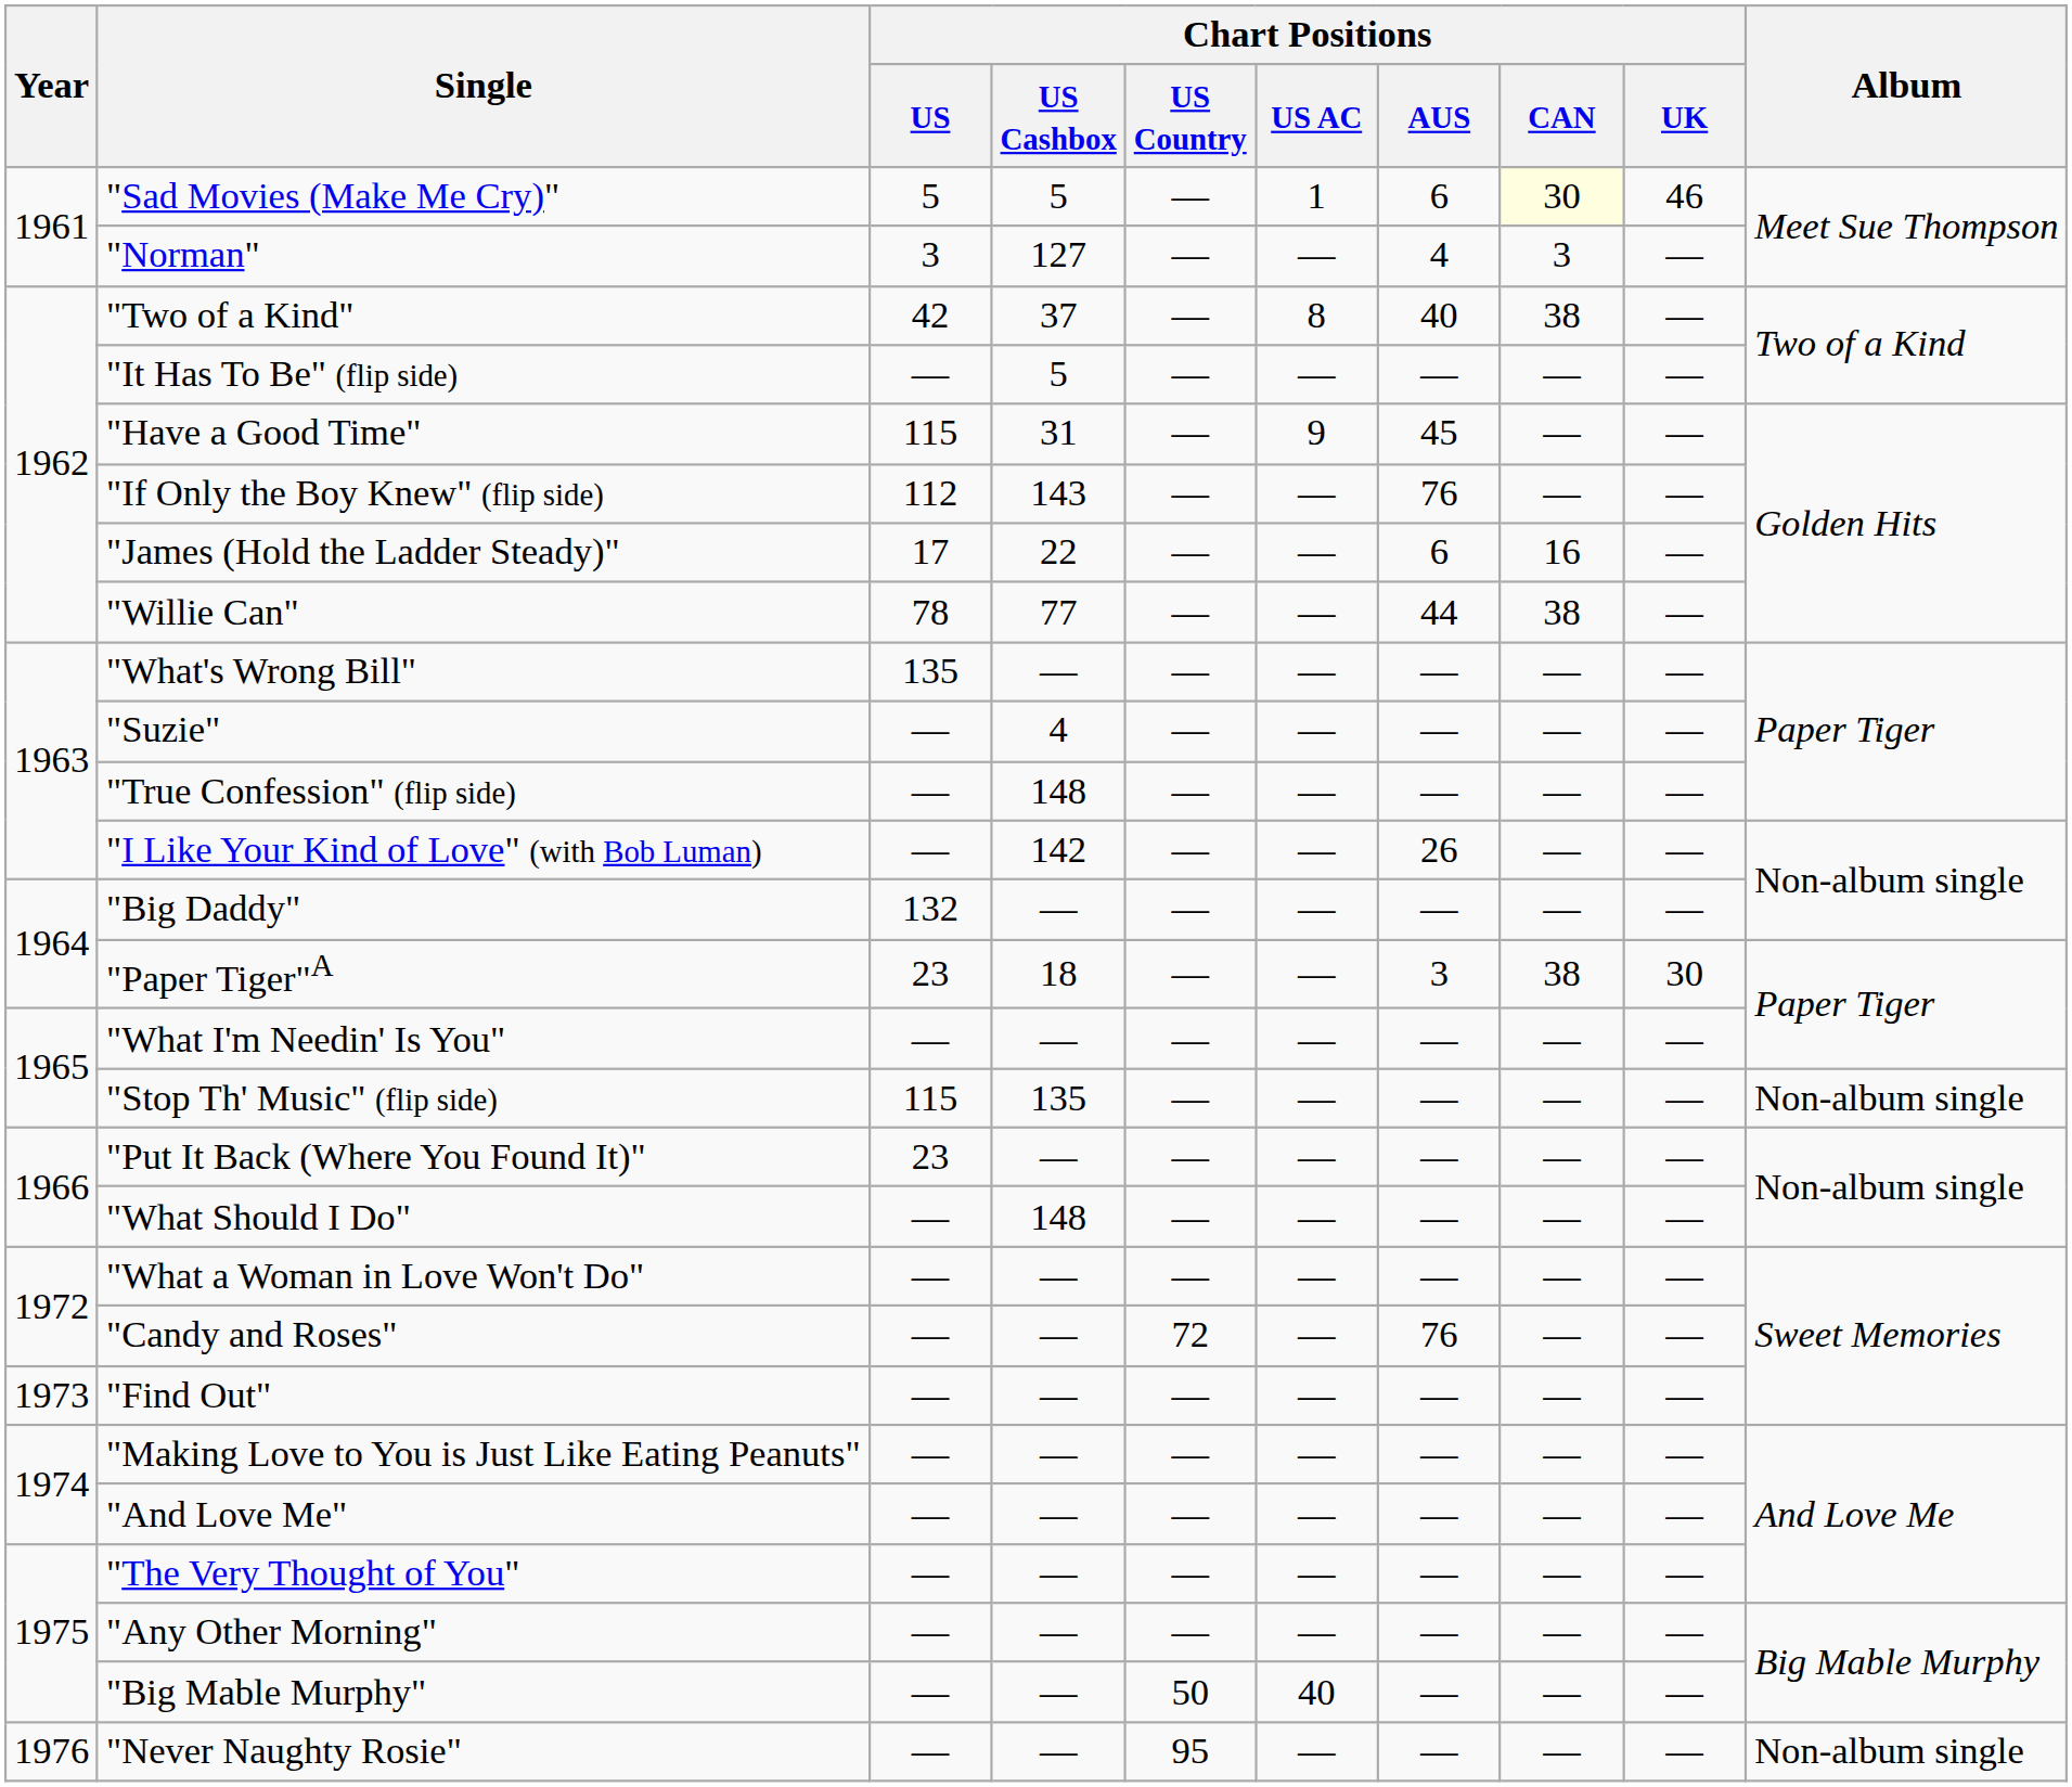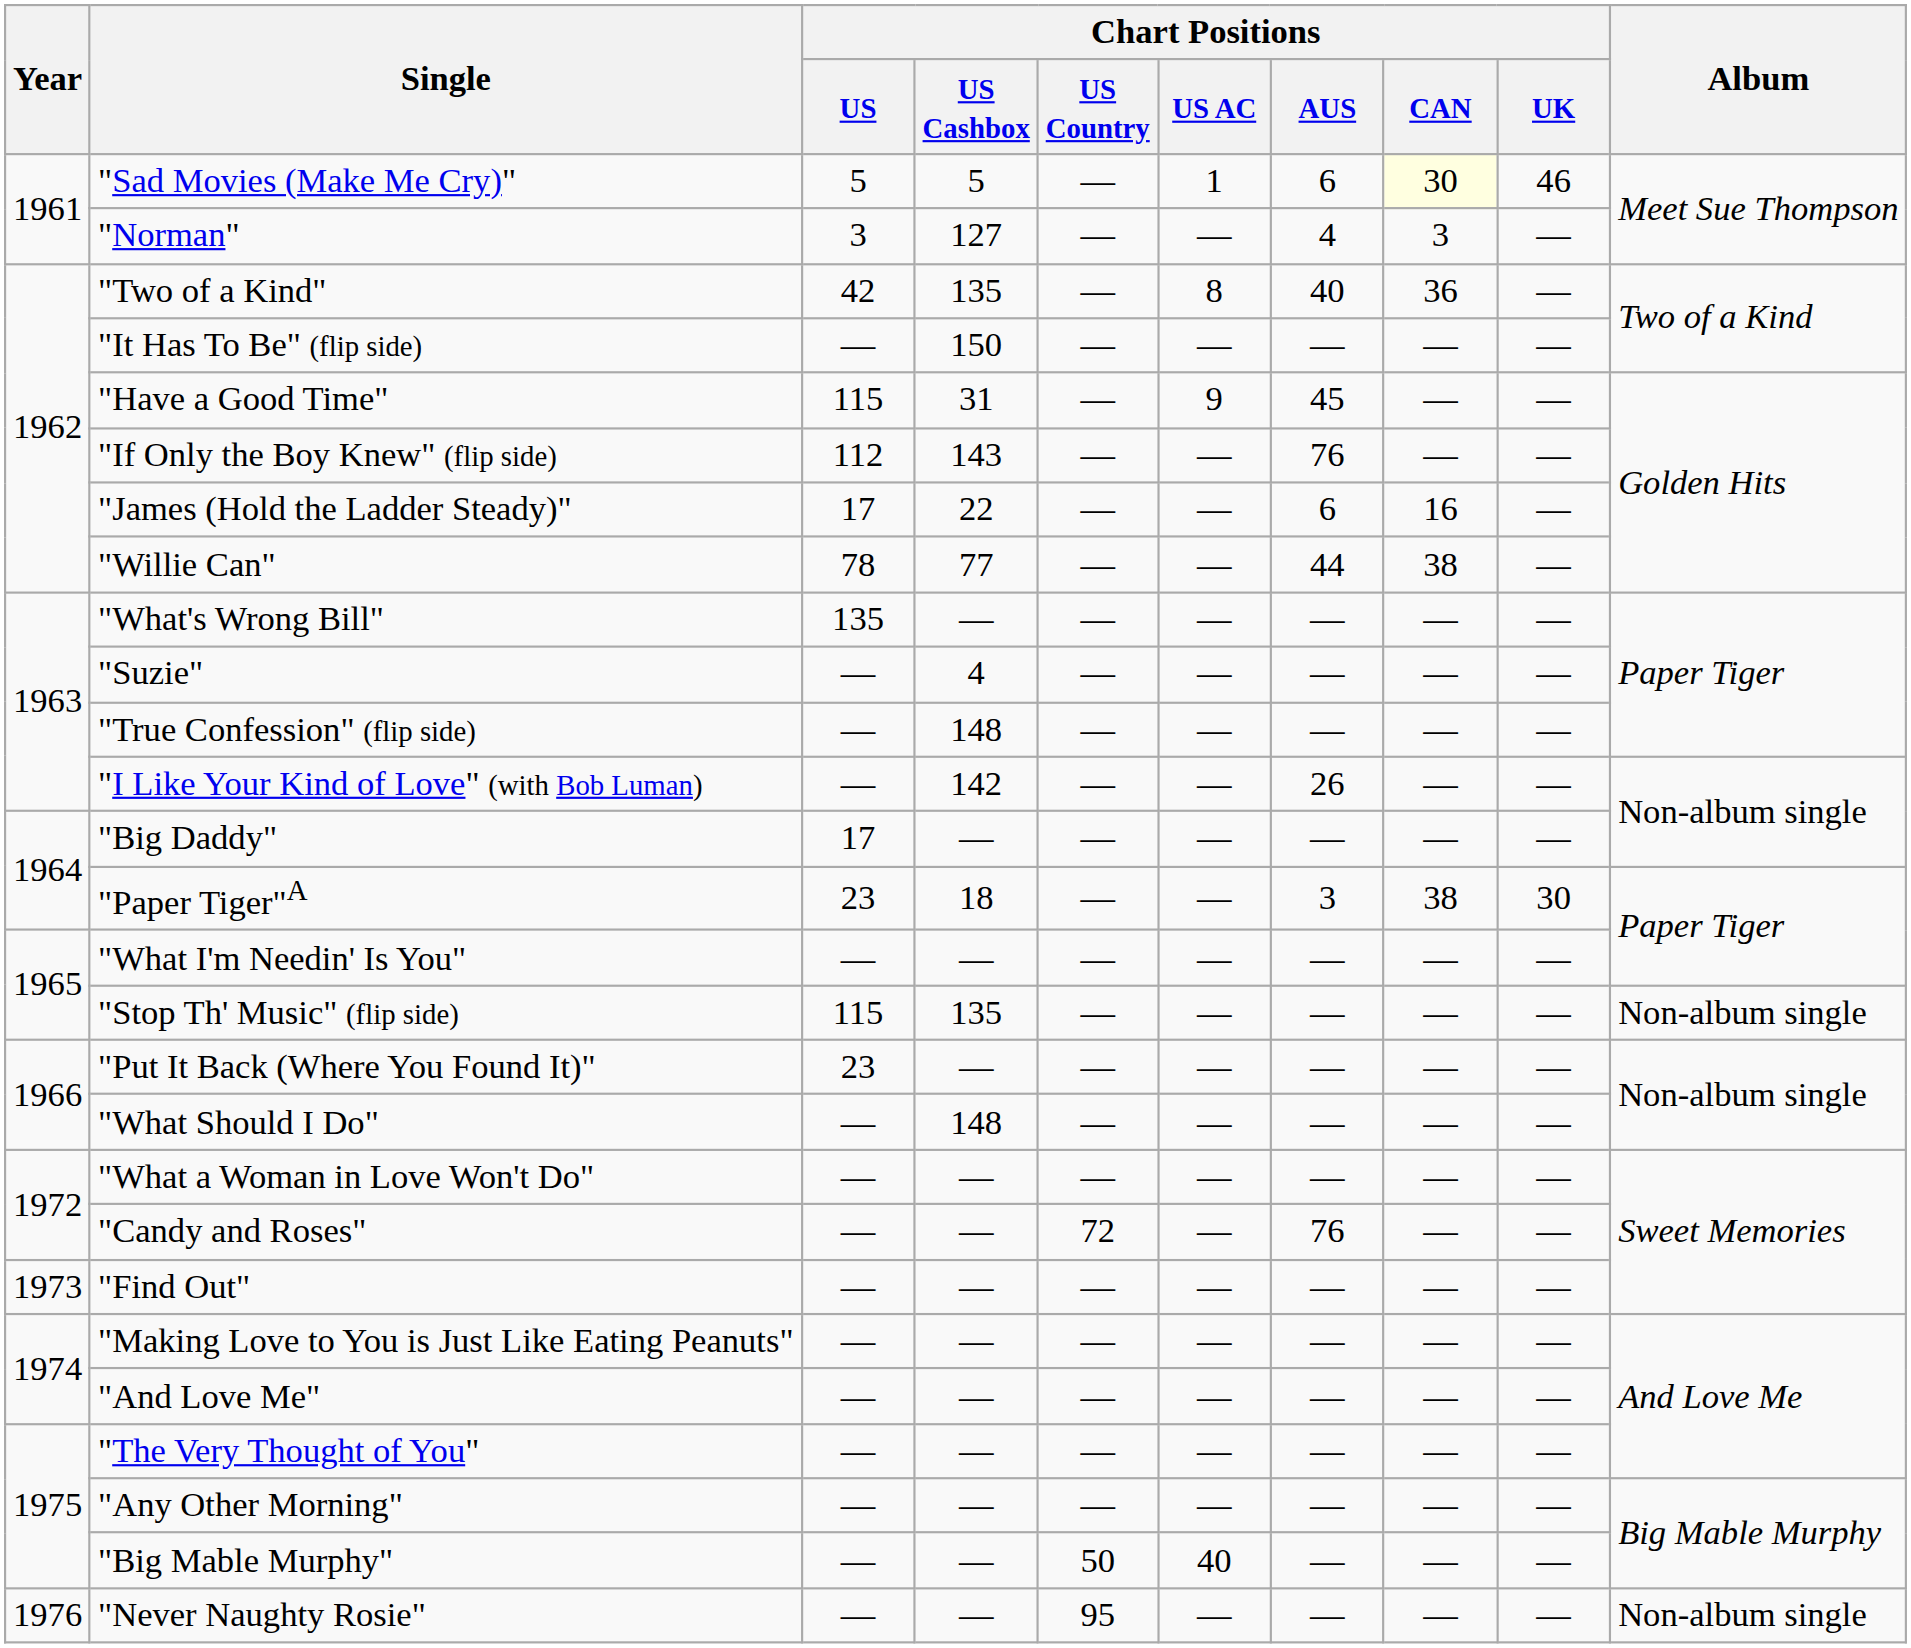"Two of a Kind" | Chart Positions / US Cashbox: 37 -> 135
"Two of a Kind" | Chart Positions / CAN: 38 -> 36
"It Has To Be" (flip side) | Chart Positions / US Cashbox: 5 -> 150
"Big Daddy" | Chart Positions / US: 132 -> 17
